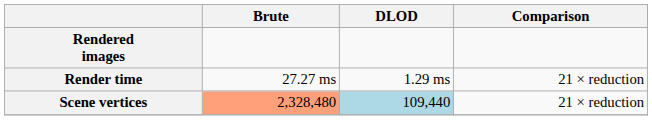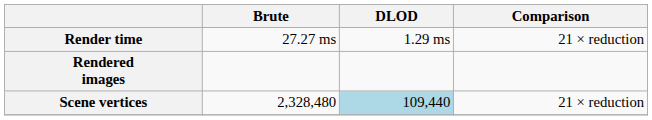rows swapped: Rendered images <-> Render time
Scene vertices | Brute: lightsalmon background -> no background
